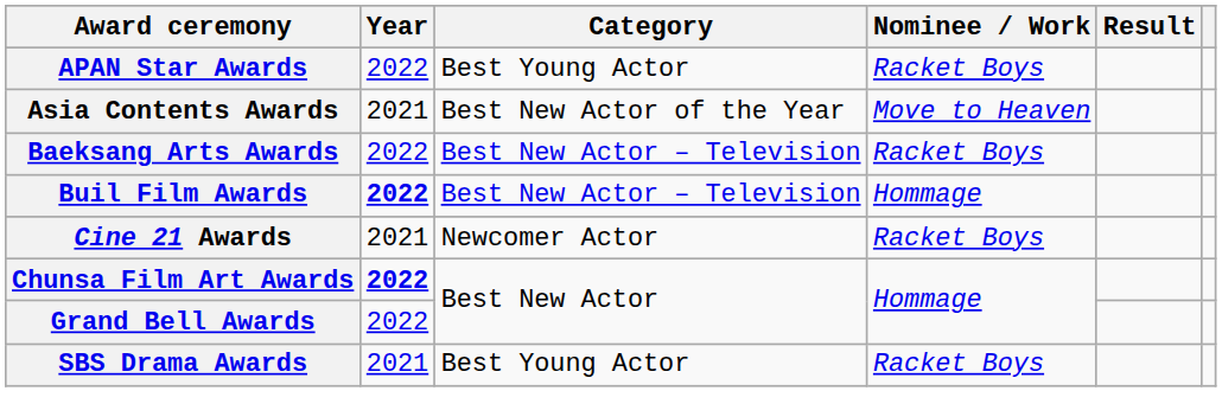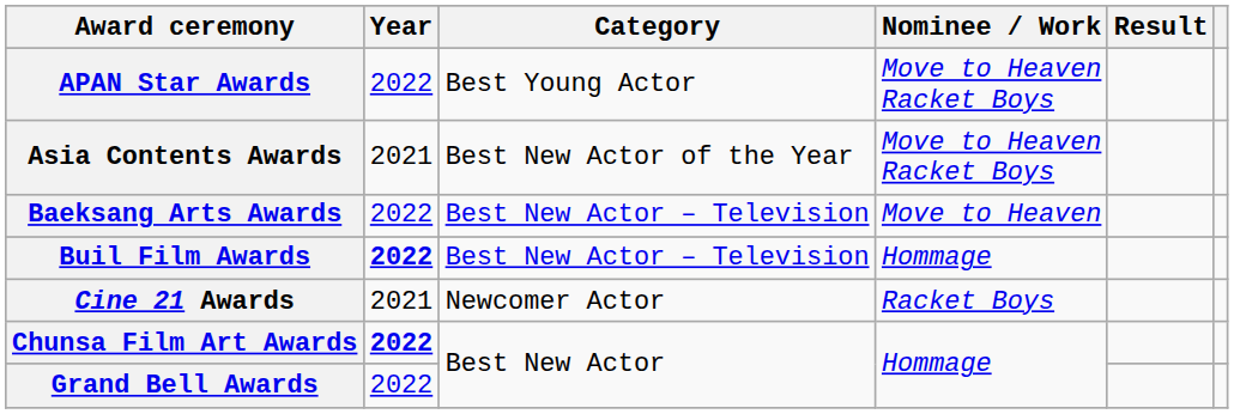APAN Star Awards | Nominee / Work: Racket Boys -> Move to Heaven Racket Boys
Asia Contents Awards | Nominee / Work: Move to Heaven -> Move to Heaven Racket Boys
Baeksang Arts Awards | Nominee / Work: Racket Boys -> Move to Heaven
- row: SBS Drama Awards | 2021 | Best Young Actor | Racket Boys
